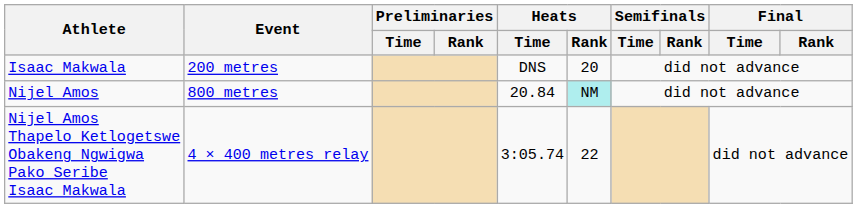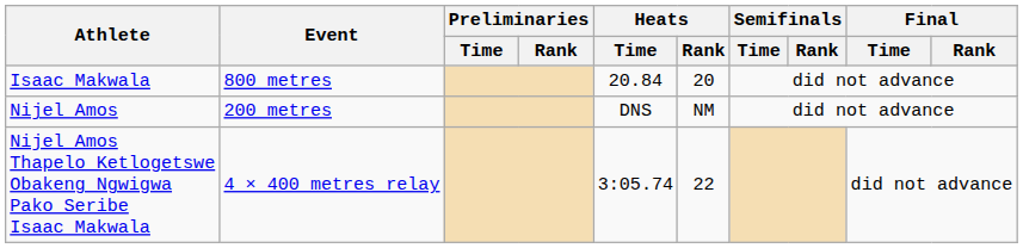Isaac Makwala | Event: 200 metres -> 800 metres
Isaac Makwala | Heats / Time: DNS -> 20.84
Nijel Amos | Event: 800 metres -> 200 metres
Nijel Amos | Heats / Time: 20.84 -> DNS
Nijel Amos | Heats / Rank: paleturquoise background -> no background
